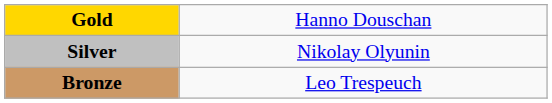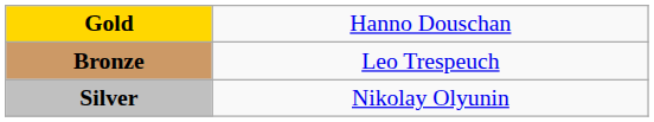rows swapped: Silver <-> Bronze
